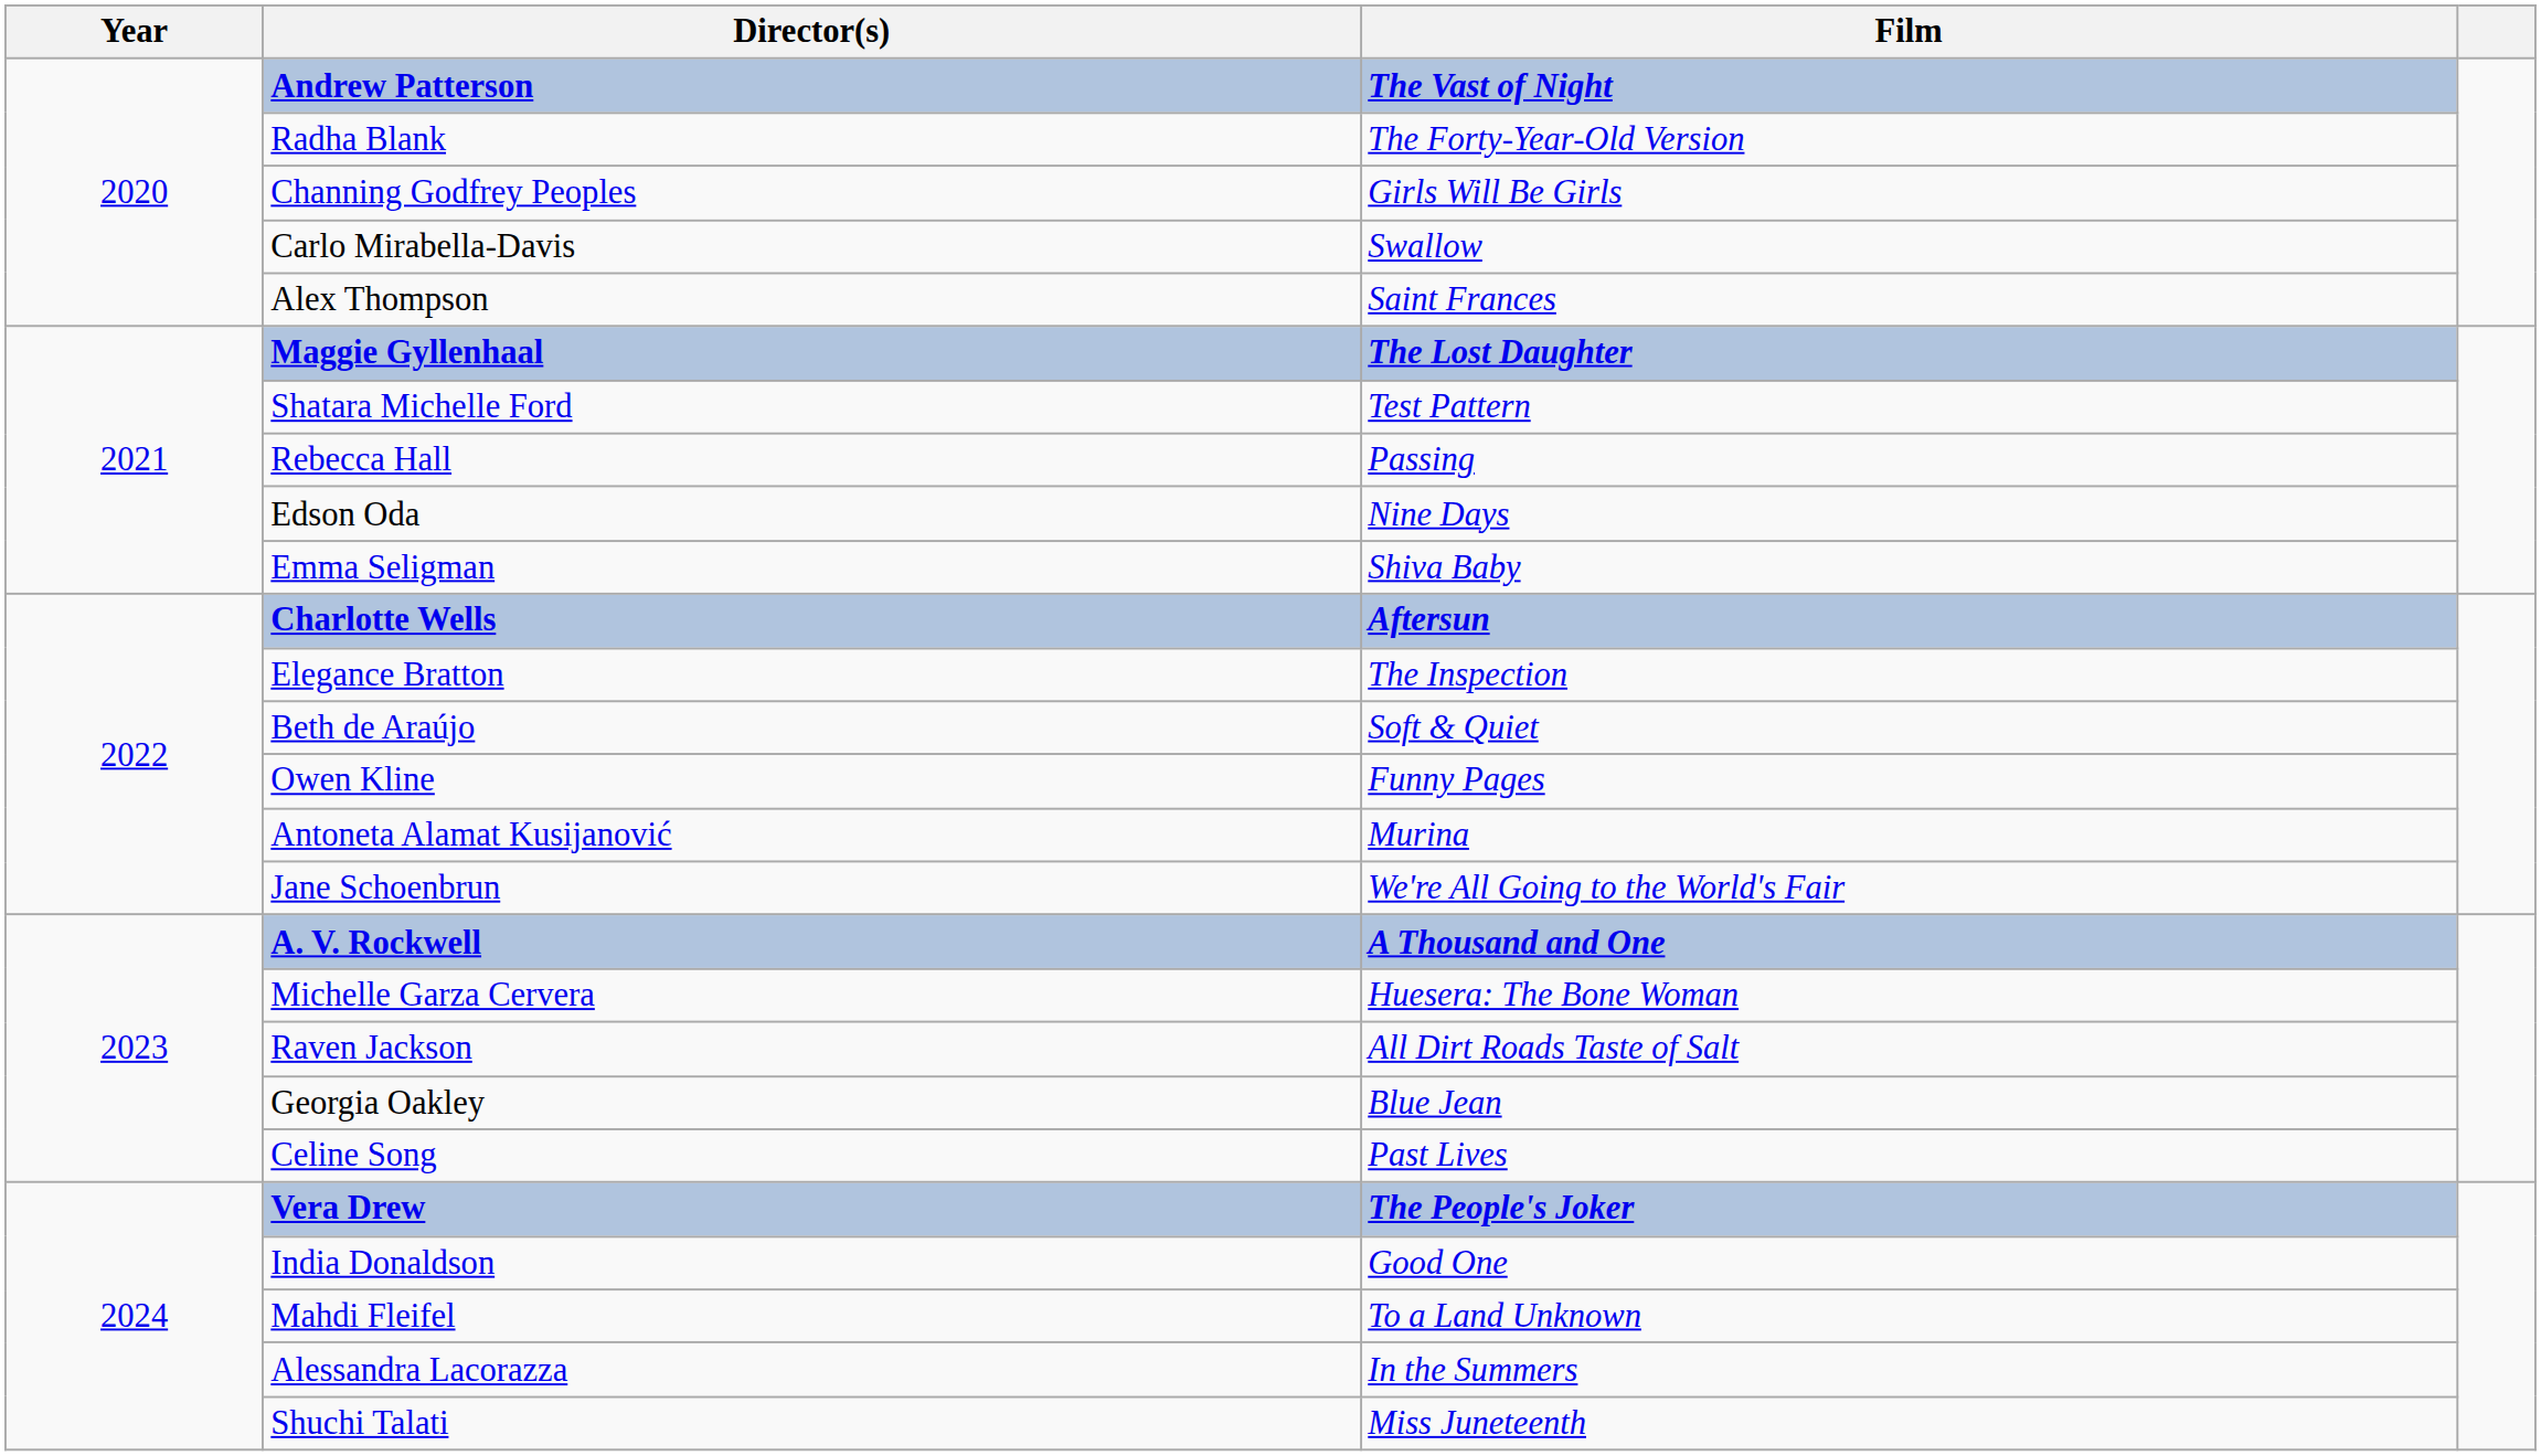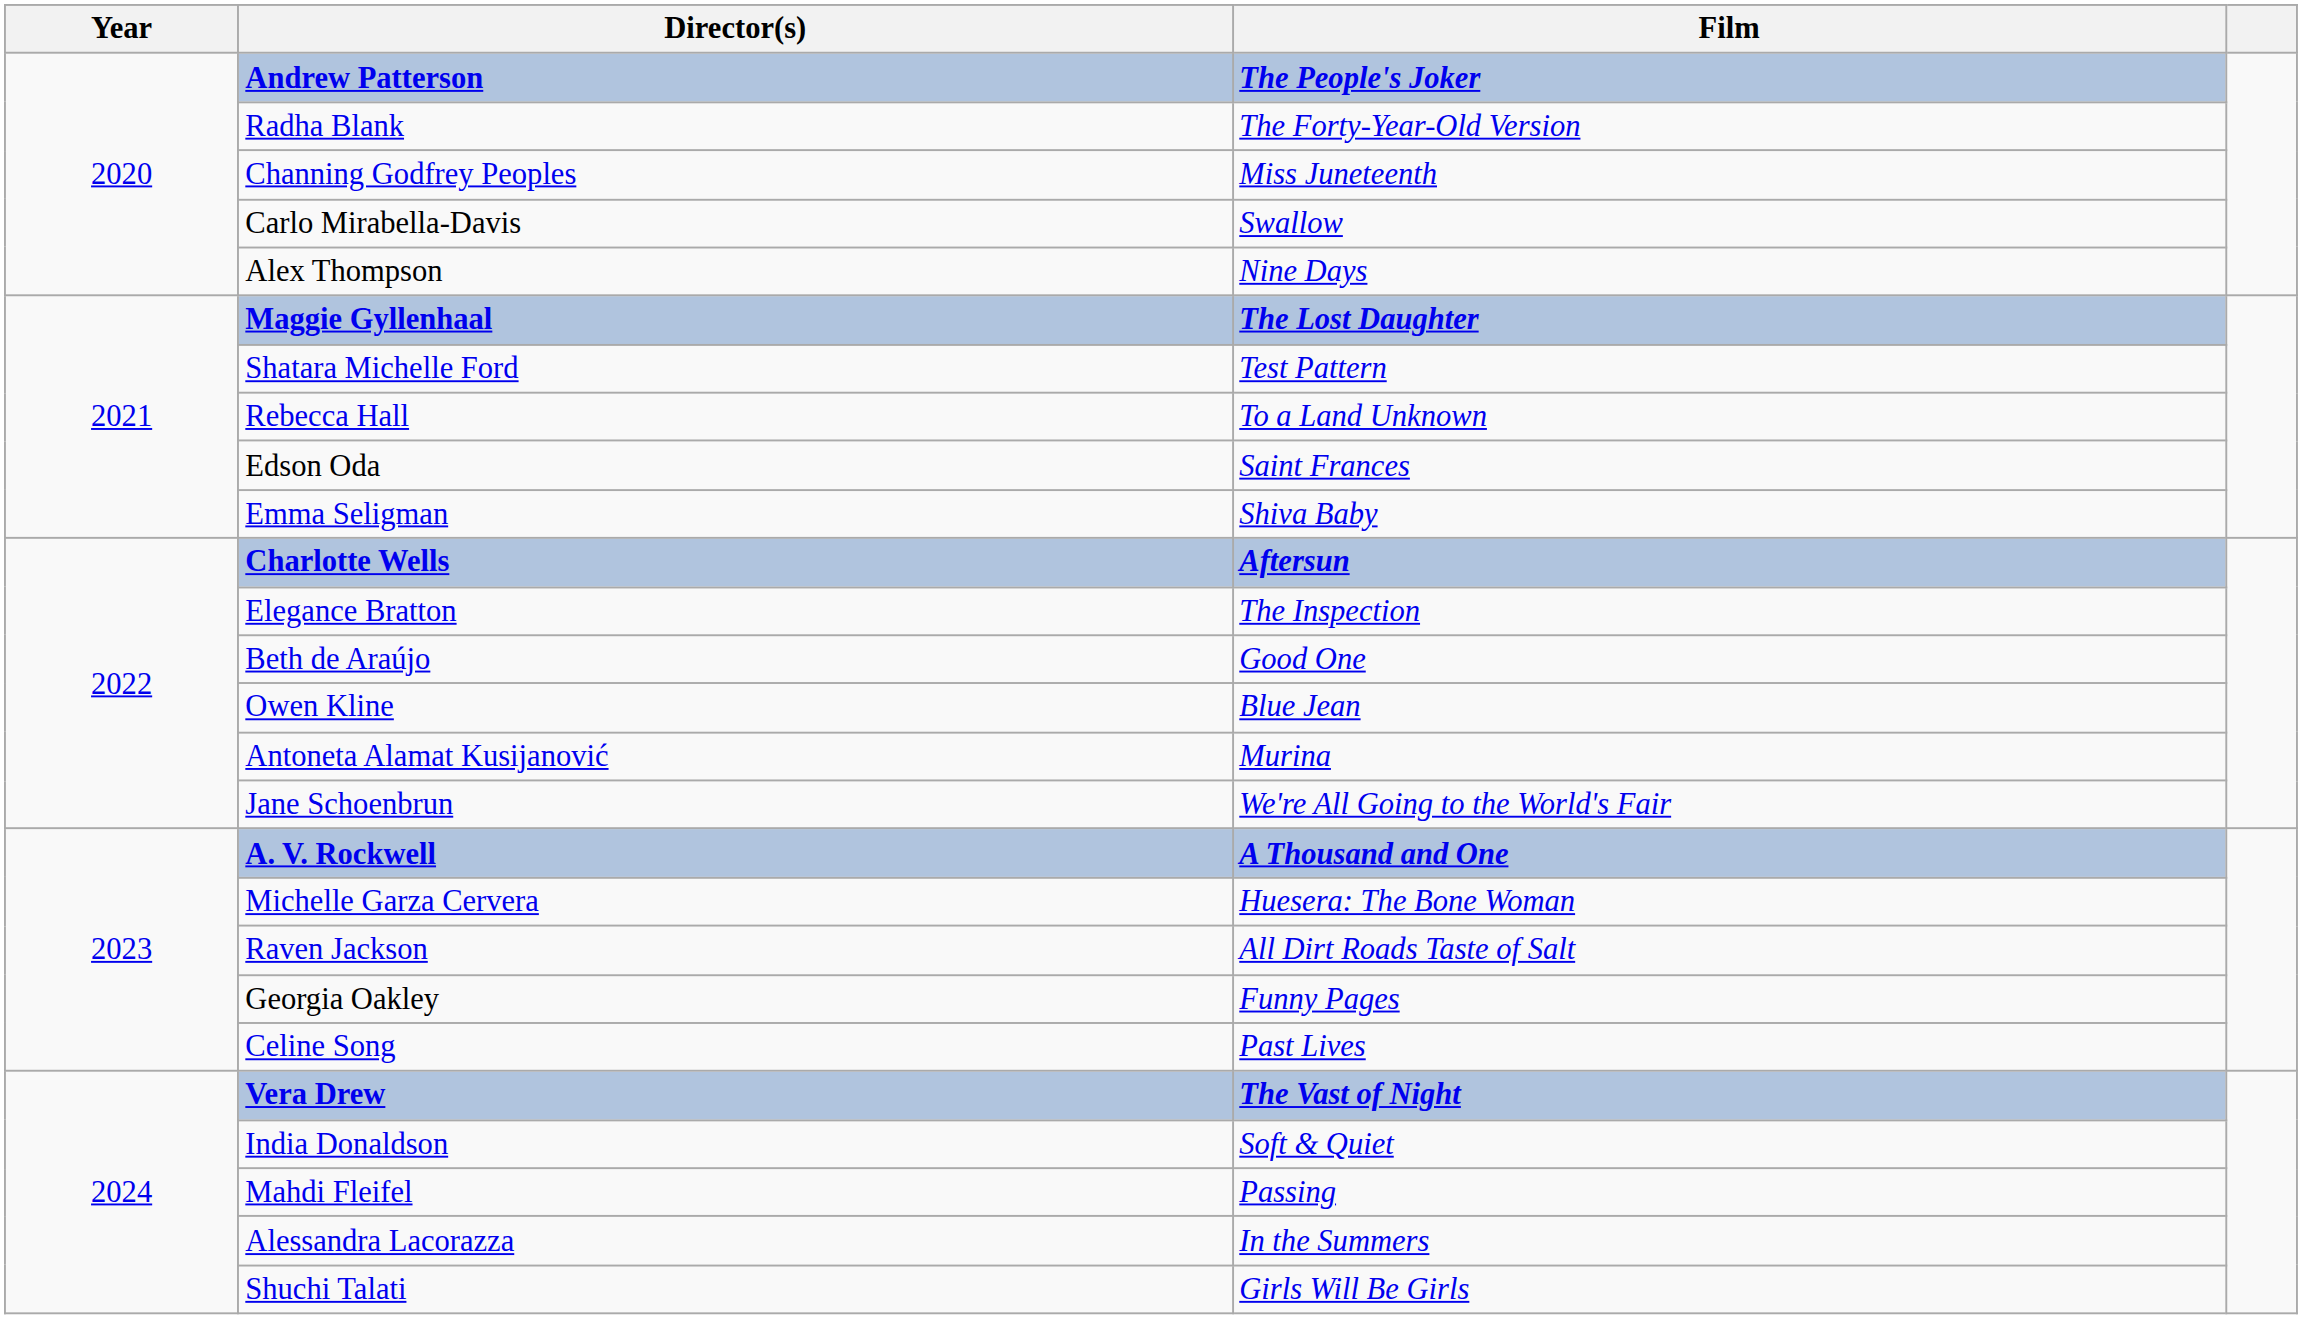Andrew Patterson | Film: The Vast of Night -> The People's Joker
Channing Godfrey Peoples | Film: Girls Will Be Girls -> Miss Juneteenth
Alex Thompson | Film: Saint Frances -> Nine Days
Rebecca Hall | Film: Passing -> To a Land Unknown
Edson Oda | Film: Nine Days -> Saint Frances
Beth de Araújo | Film: Soft & Quiet -> Good One
Owen Kline | Film: Funny Pages -> Blue Jean
Georgia Oakley | Film: Blue Jean -> Funny Pages
Vera Drew | Film: The People's Joker -> The Vast of Night
India Donaldson | Film: Good One -> Soft & Quiet
Mahdi Fleifel | Film: To a Land Unknown -> Passing
Shuchi Talati | Film: Miss Juneteenth -> Girls Will Be Girls
